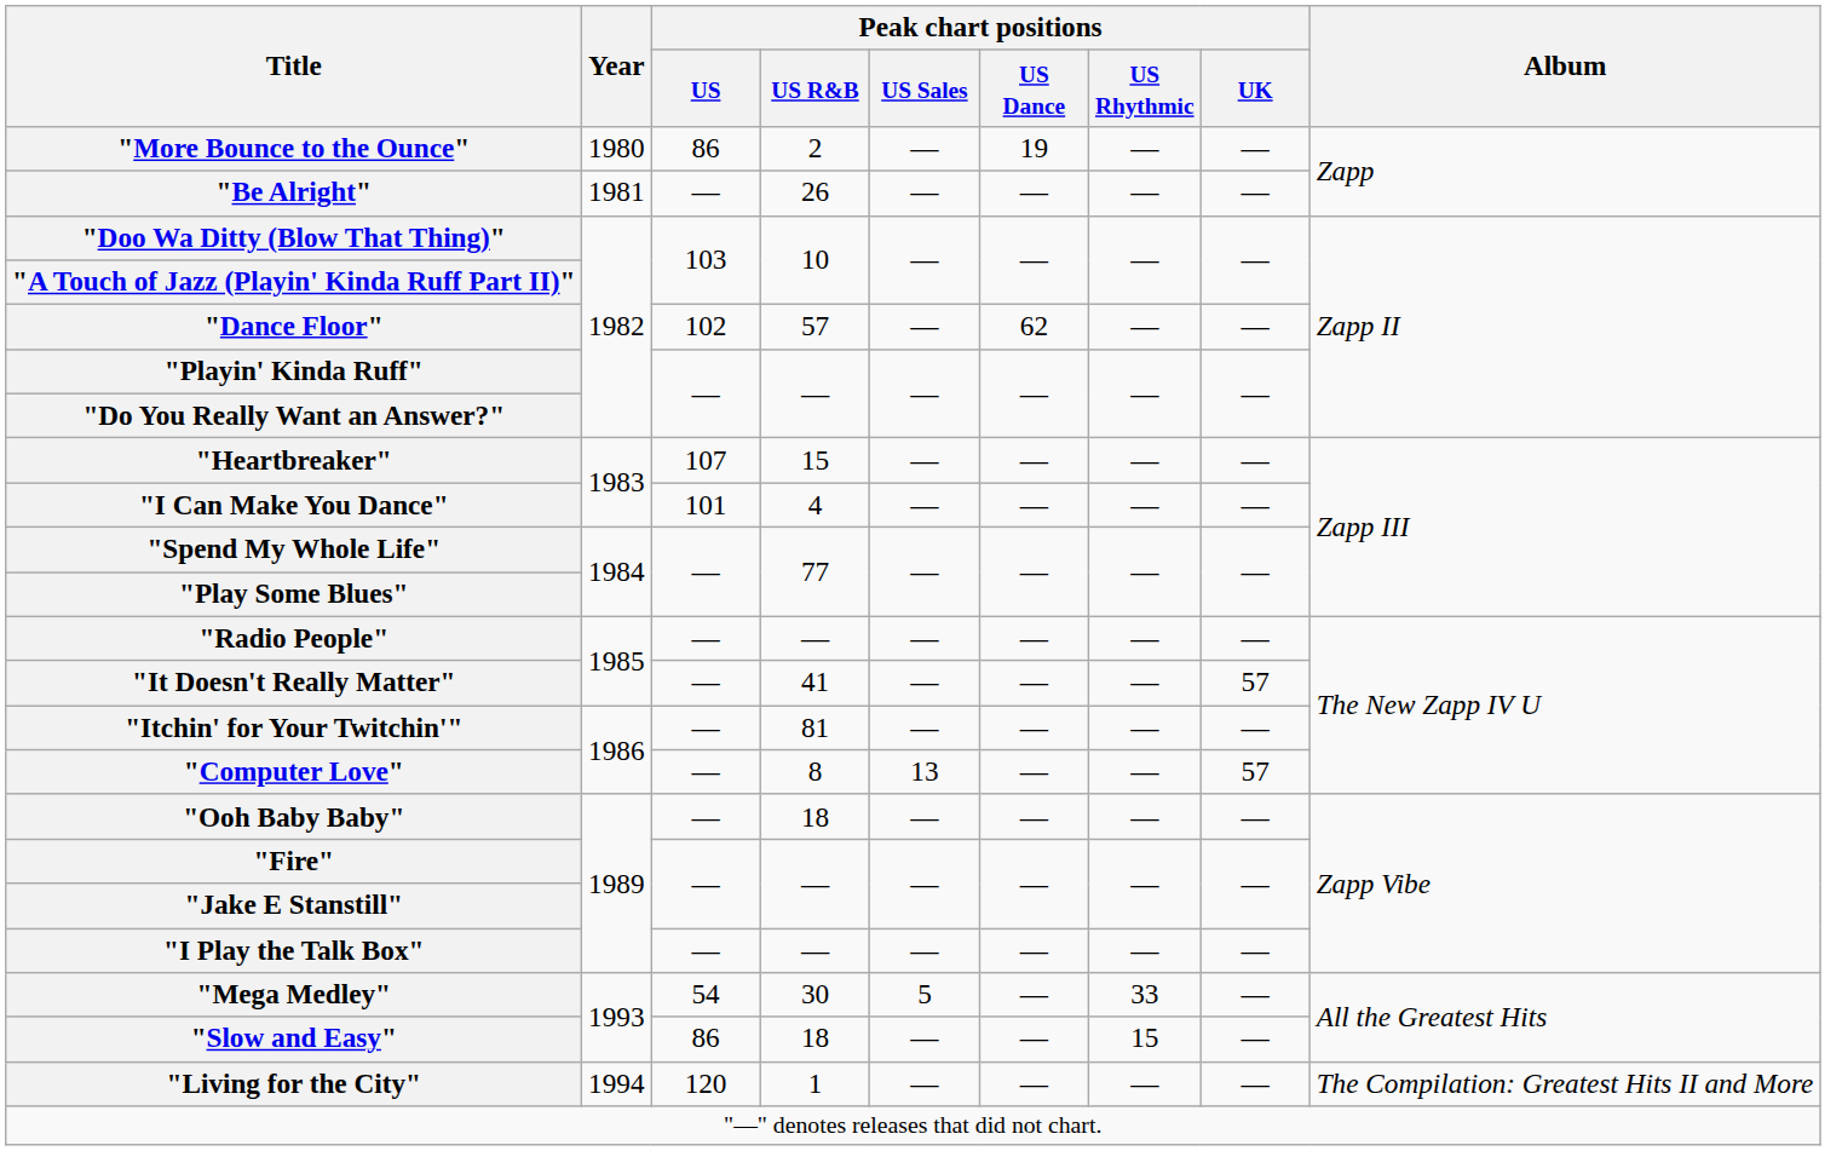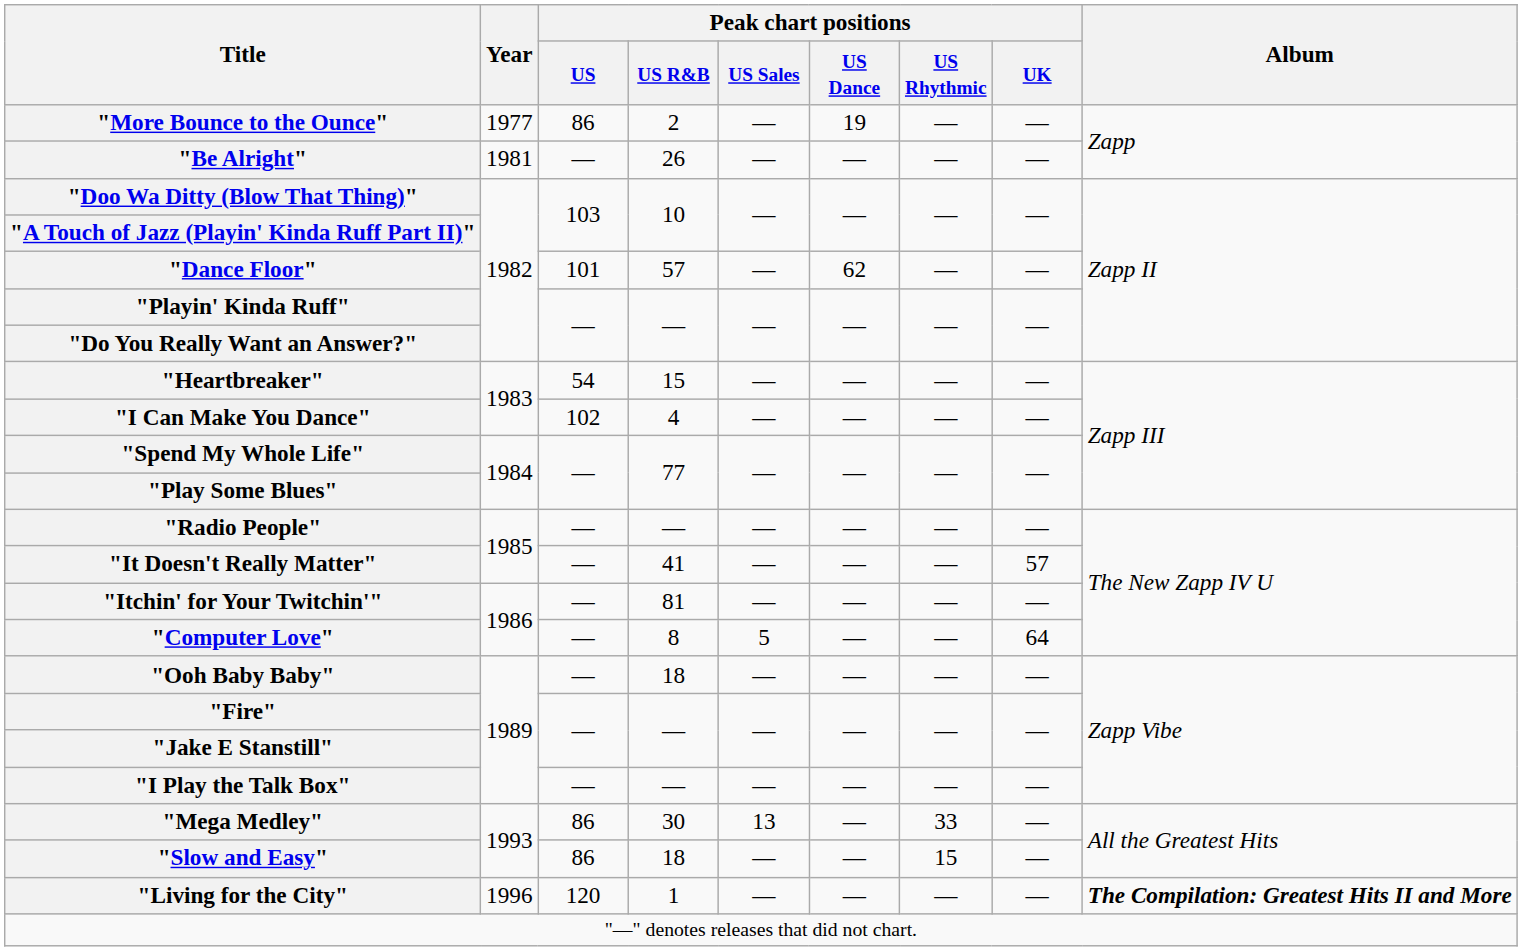"More Bounce to the Ounce" | Year: 1980 -> 1977
"Dance Floor" | Peak chart positions / US: 102 -> 101
"Heartbreaker" | Peak chart positions / US: 107 -> 54
"I Can Make You Dance" | Peak chart positions / US: 101 -> 102
"Computer Love" | Peak chart positions / US Sales: 13 -> 5
"Computer Love" | Peak chart positions / UK: 57 -> 64
"Mega Medley" | Peak chart positions / US: 54 -> 86
"Mega Medley" | Peak chart positions / US Sales: 5 -> 13
"Living for the City" | Year: 1994 -> 1996
"Living for the City" | Album: normal -> bold
